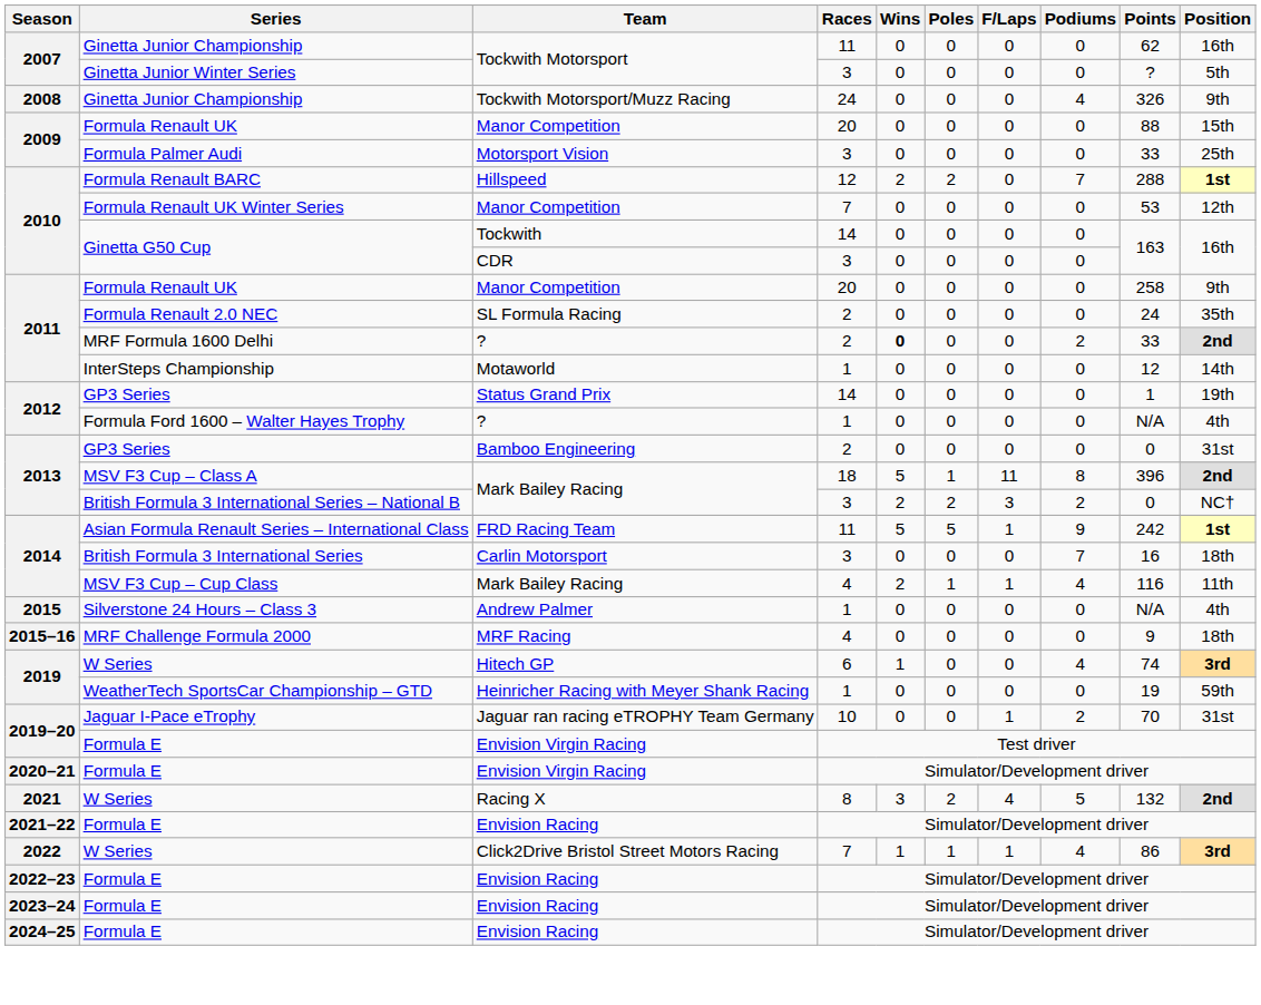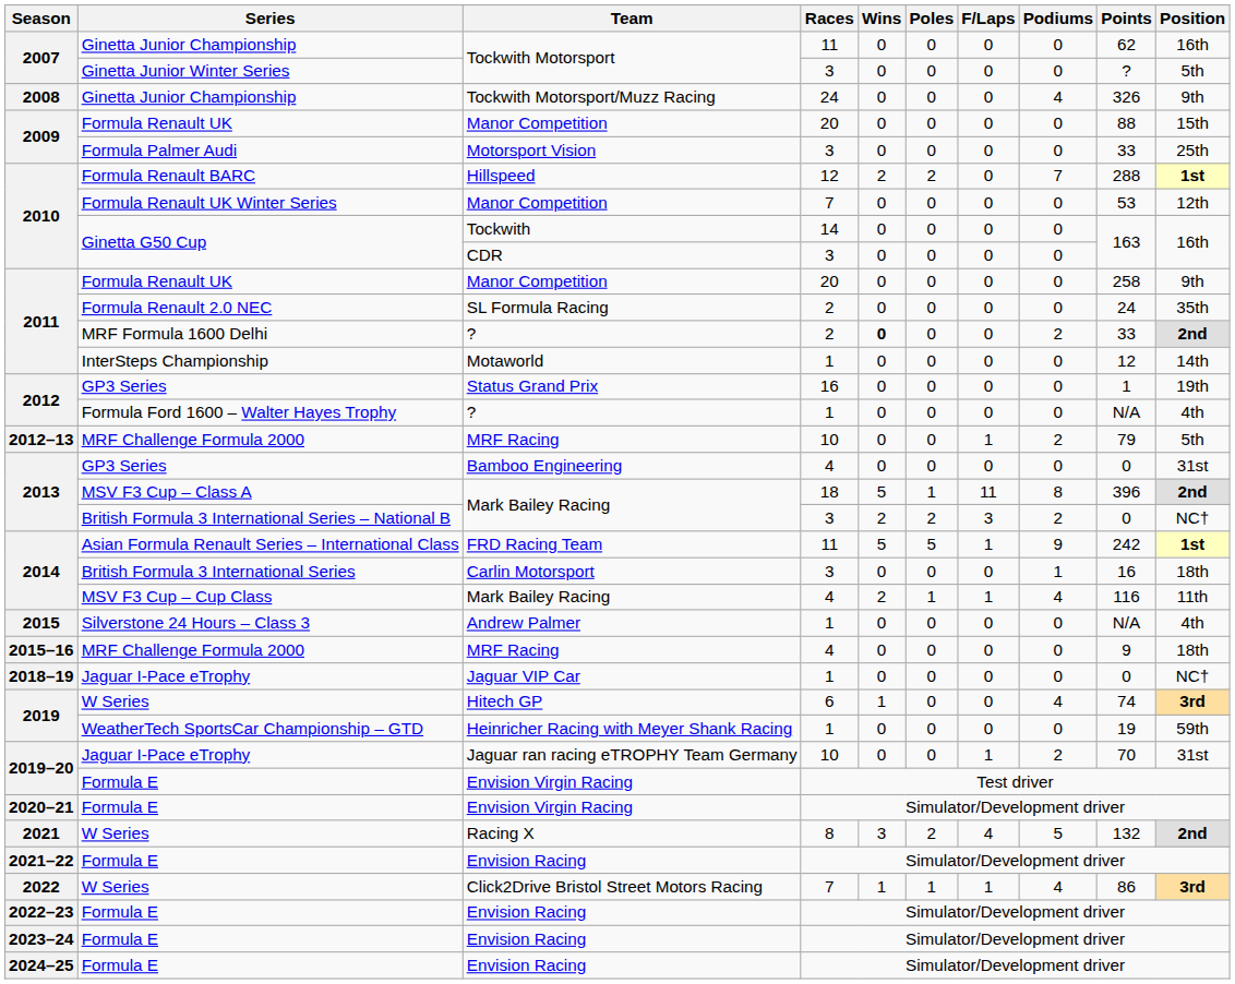Status Grand Prix | Races: 14 -> 16
+ row: 2012–13 | MRF Challenge Formula 2000 | MRF Racing | 10 | 0 | 0 | 1 | 2 | 79 | 5th
Bamboo Engineering | Races: 2 -> 4
Carlin Motorsport | Podiums: 7 -> 1
+ row: 2018–19 | Jaguar I-Pace eTrophy | Jaguar VIP Car | 1 | 0 | 0 | 0 | 0 | 0 | NC†
